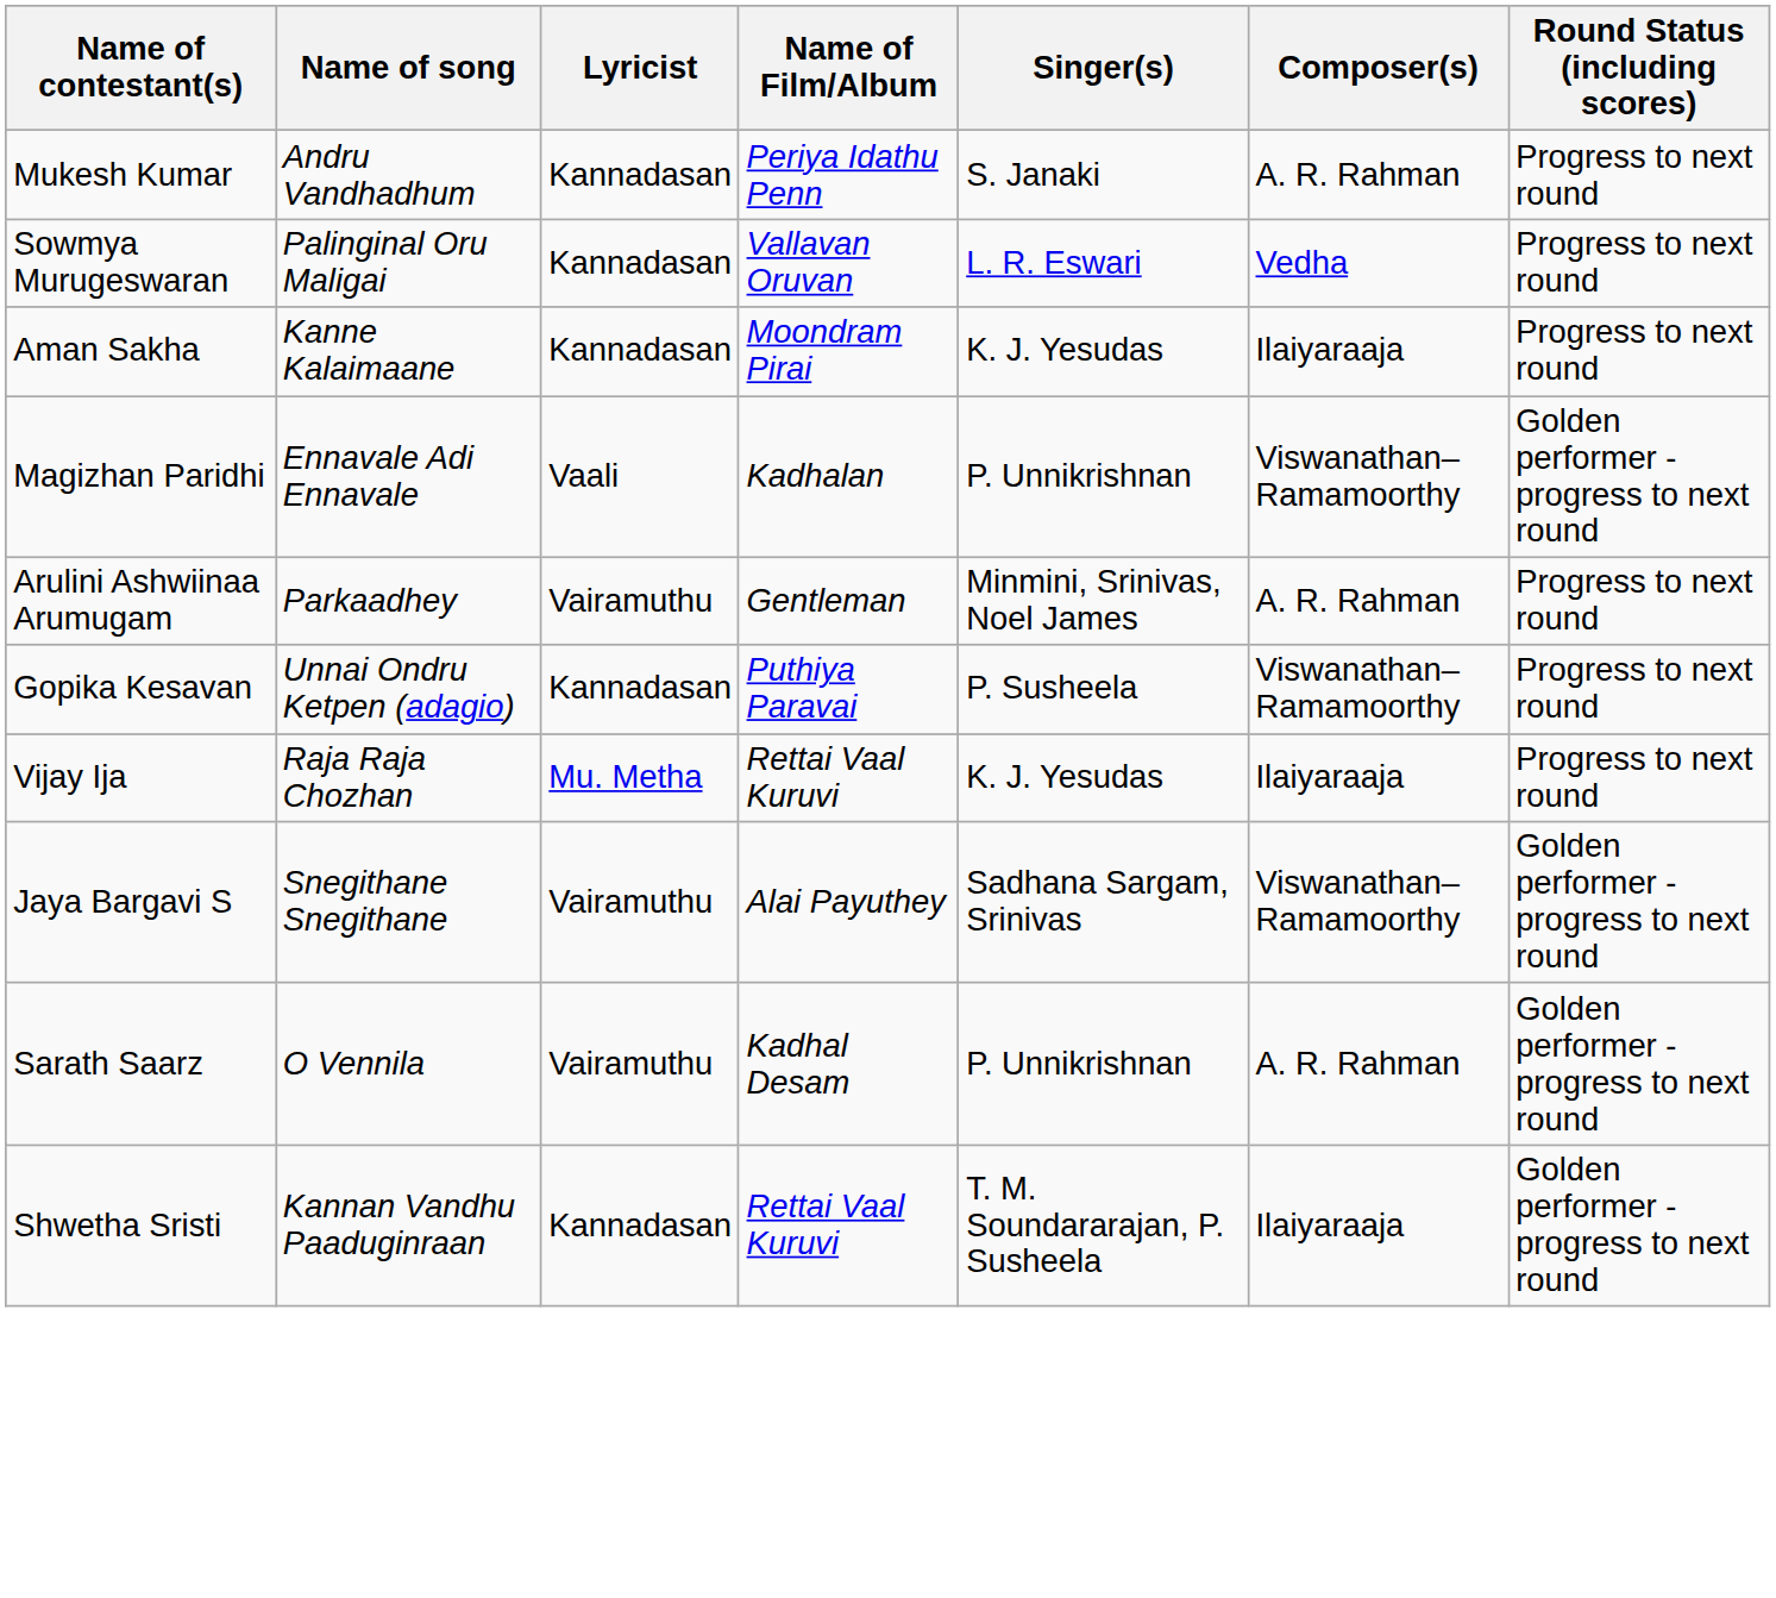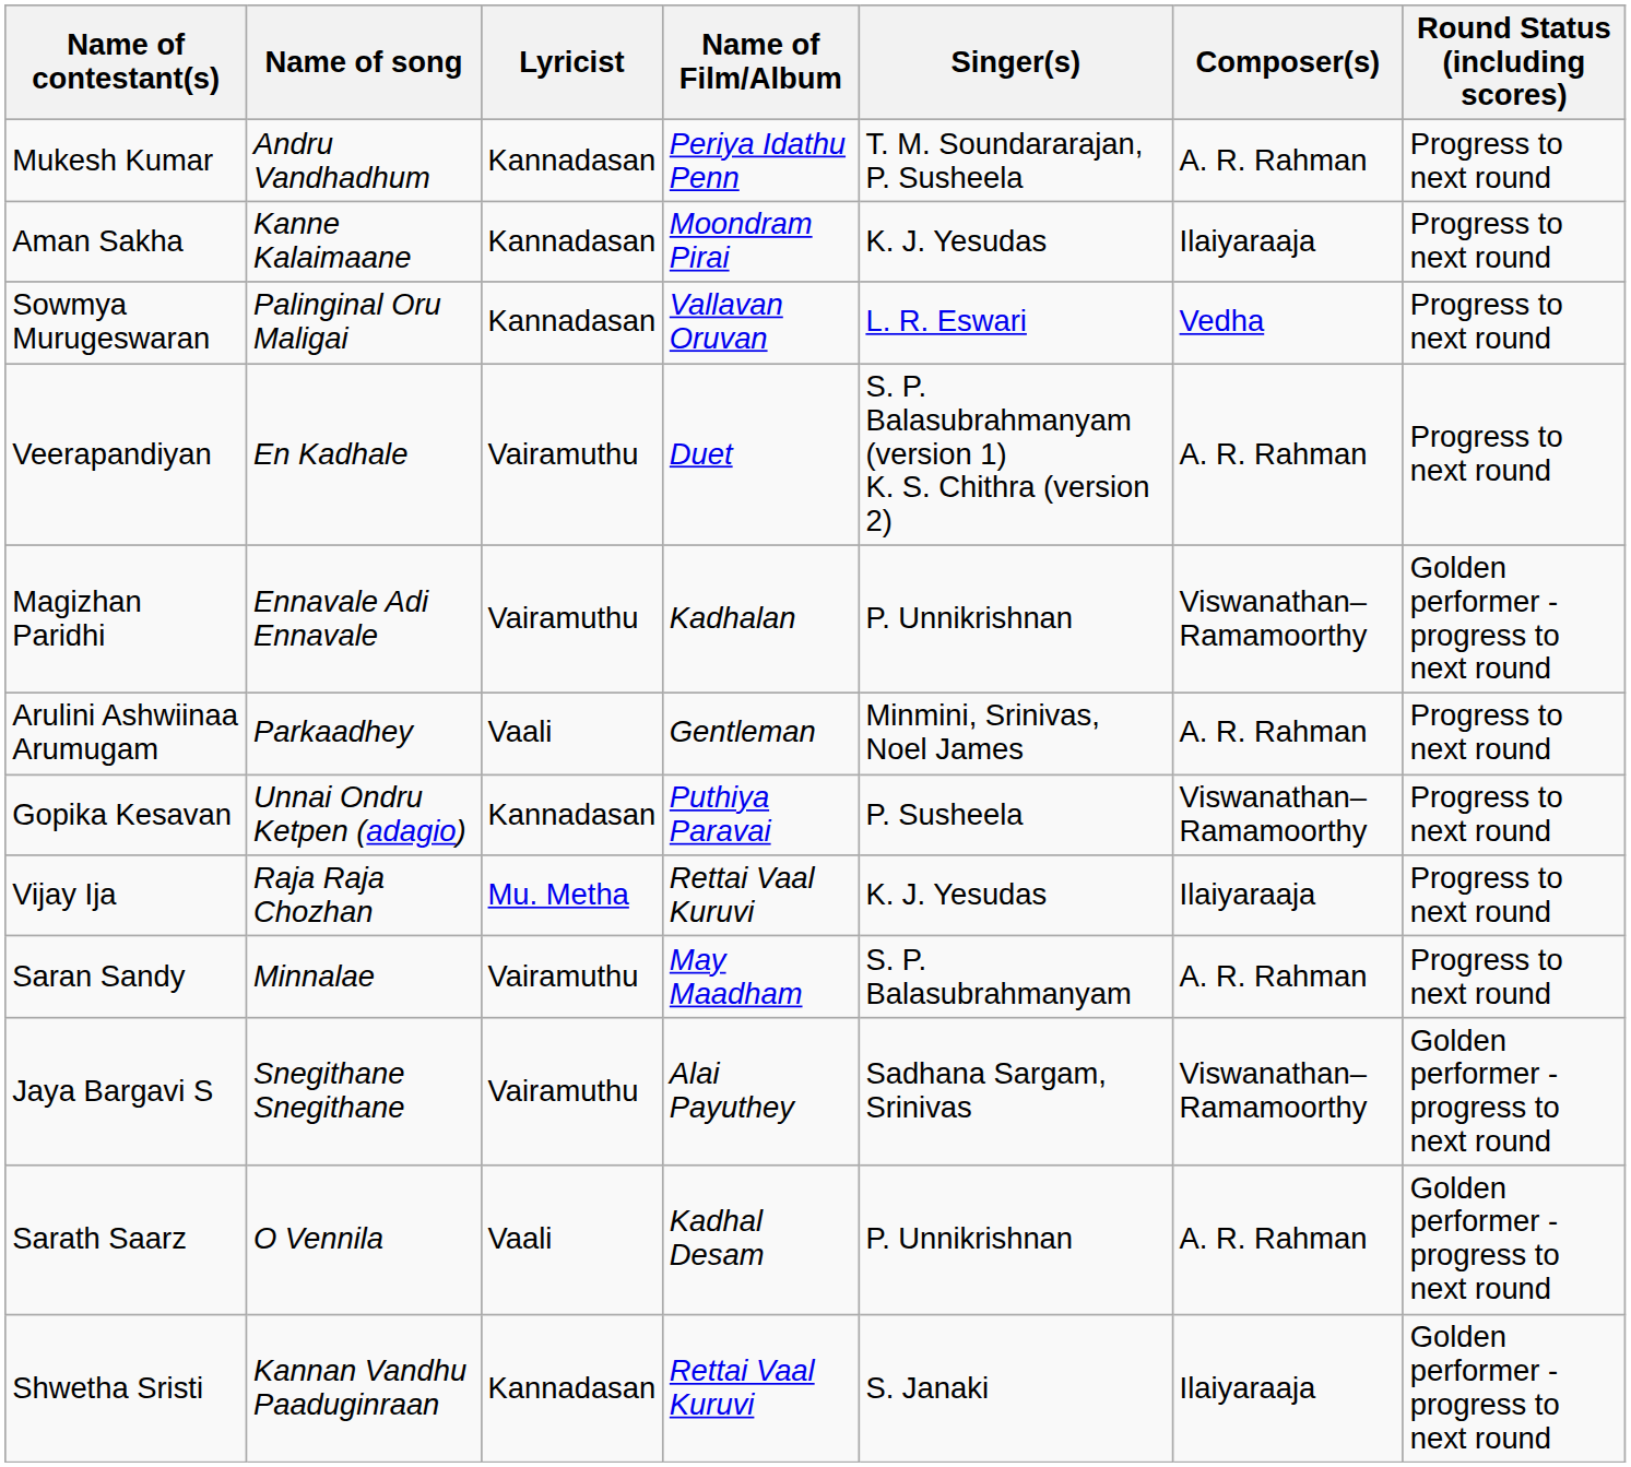Mukesh Kumar | Singer(s): S. Janaki -> T. M. Soundararajan, P. Susheela
rows swapped: Sowmya Murugeswaran <-> Aman Sakha
+ row: Veerapandiyan | En Kadhale | Vairamuthu | Duet | S. P. Balasubrahmanyam (version 1) K. S. Chithra (version 2) | A. R. Rahman | Progress to next round
Magizhan Paridhi | Lyricist: Vaali -> Vairamuthu
Arulini Ashwiinaa Arumugam | Lyricist: Vairamuthu -> Vaali
+ row: Saran Sandy | Minnalae | Vairamuthu | May Maadham | S. P. Balasubrahmanyam | A. R. Rahman | Progress to next round
Sarath Saarz | Lyricist: Vairamuthu -> Vaali
Shwetha Sristi | Singer(s): T. M. Soundararajan, P. Susheela -> S. Janaki
